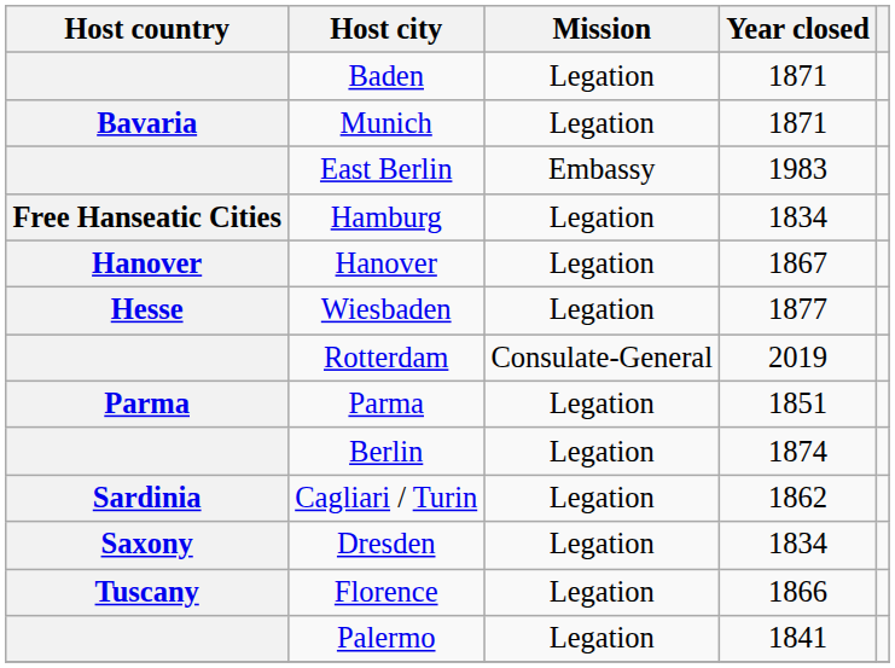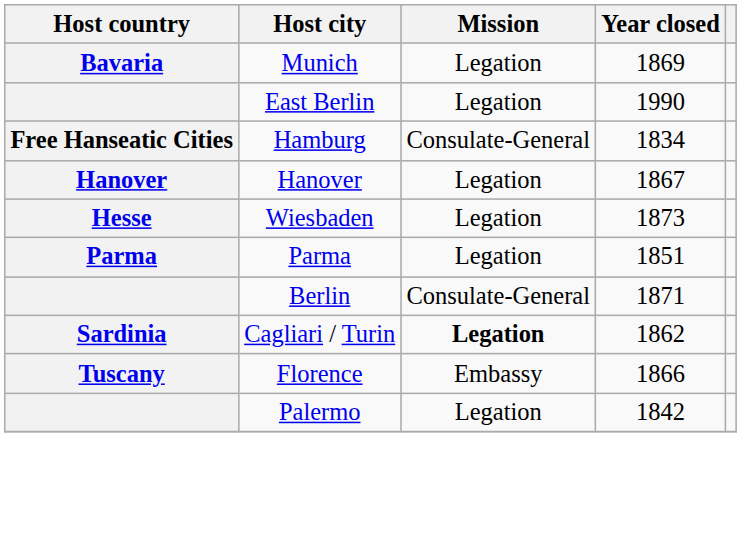- row: Baden | Legation | 1871
Munich | Year closed: 1871 -> 1869
East Berlin | Mission: Embassy -> Legation
East Berlin | Year closed: 1983 -> 1990
Hamburg | Mission: Legation -> Consulate-General
Wiesbaden | Year closed: 1877 -> 1873
- row: Rotterdam | Consulate-General | 2019
Berlin | Mission: Legation -> Consulate-General
Berlin | Year closed: 1874 -> 1871
Cagliari / Turin | Mission: normal -> bold
- row: Saxony | Dresden | Legation | 1834
Florence | Mission: Legation -> Embassy
Palermo | Year closed: 1841 -> 1842
